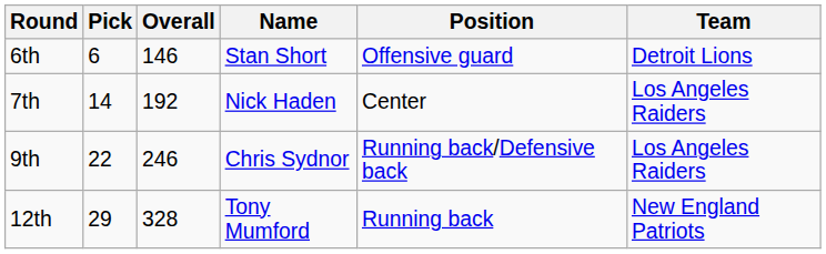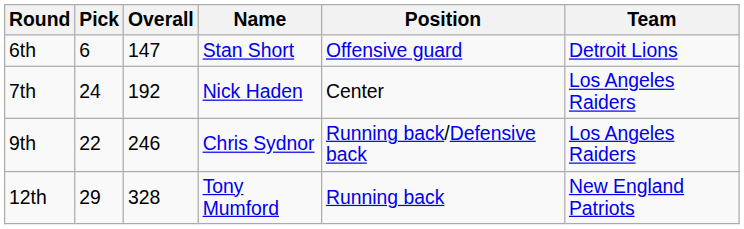6th | Overall: 146 -> 147
7th | Pick: 14 -> 24
